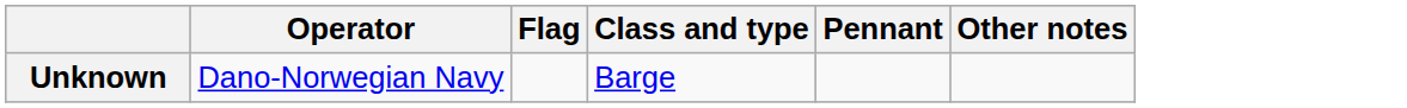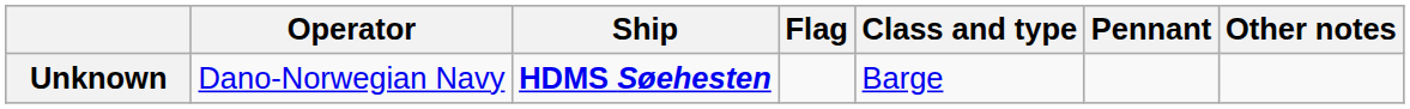+ column: Ship | HDMS Søehesten
